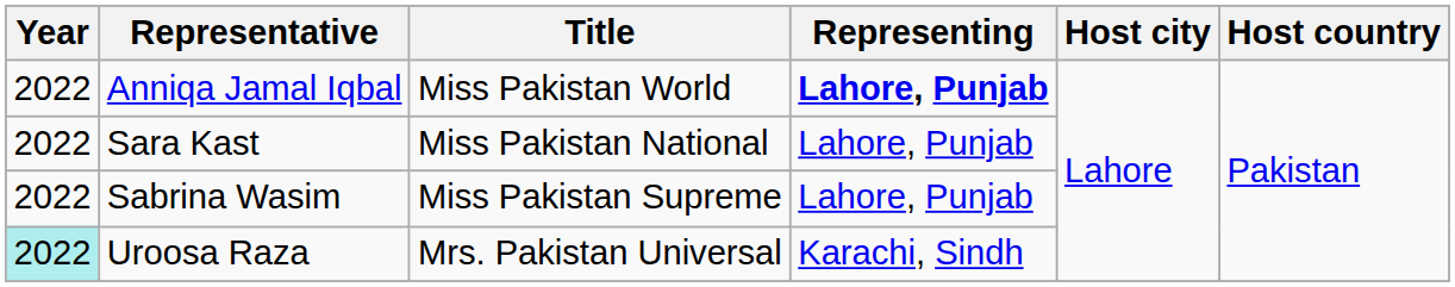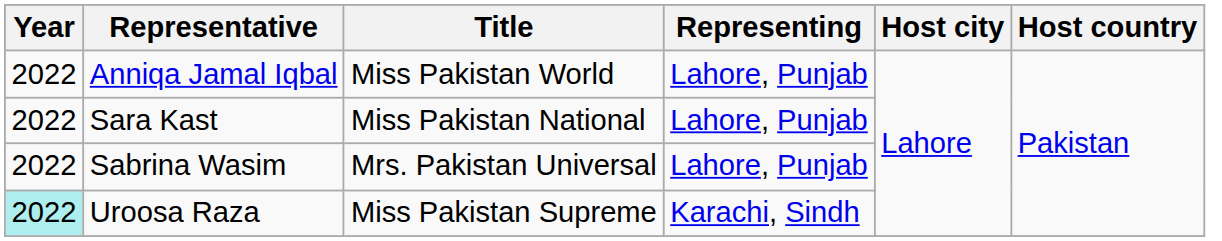Anniqa Jamal Iqbal | Representing: bold -> normal
Sabrina Wasim | Title: Miss Pakistan Supreme -> Mrs. Pakistan Universal
Uroosa Raza | Title: Mrs. Pakistan Universal -> Miss Pakistan Supreme
